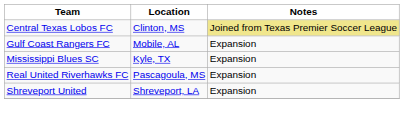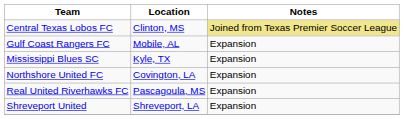+ row: Northshore United FC | Covington, LA | Expansion
